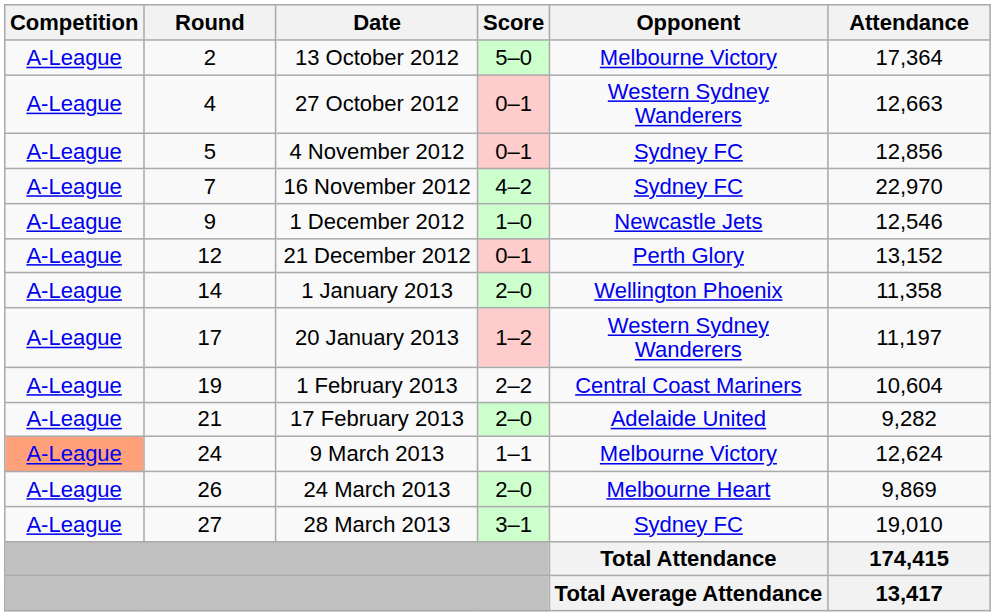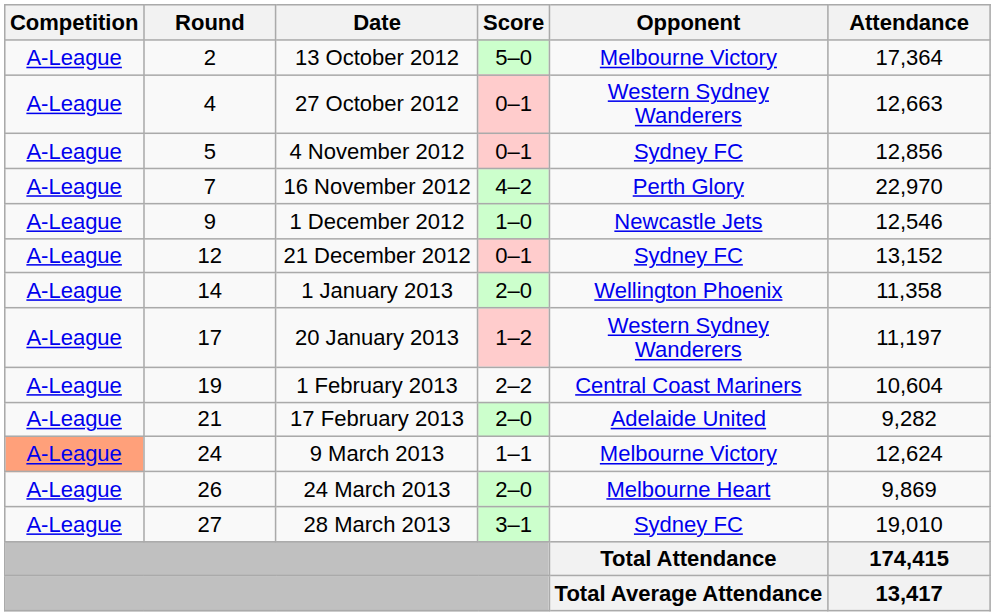16 November 2012 | Opponent: Sydney FC -> Perth Glory
21 December 2012 | Opponent: Perth Glory -> Sydney FC
